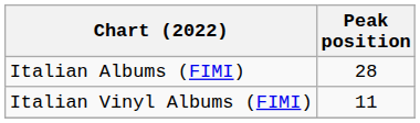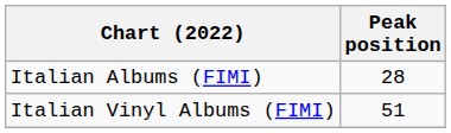Italian Vinyl Albums (FIMI) | Peak position: 11 -> 51
